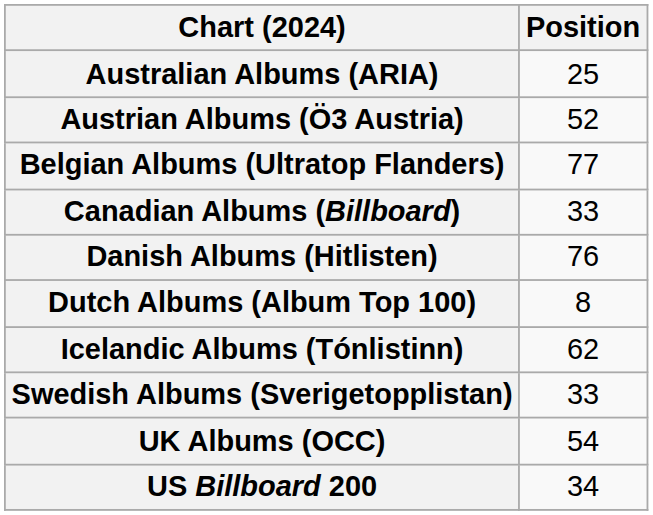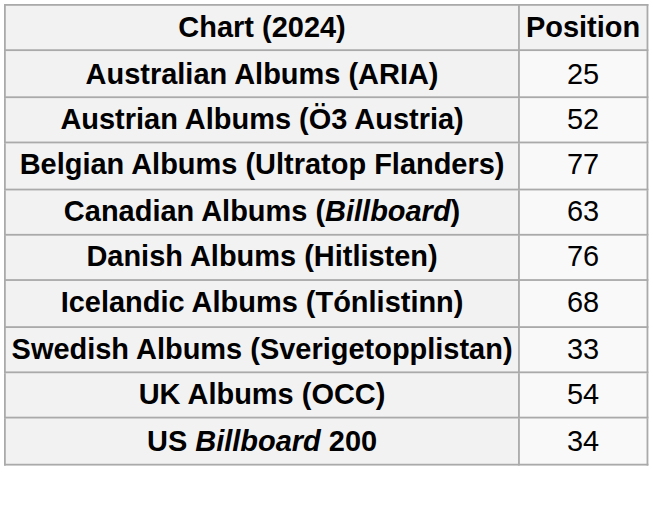Canadian Albums (Billboard) | Position: 33 -> 63
- row: Dutch Albums (Album Top 100) | 8
Icelandic Albums (Tónlistinn) | Position: 62 -> 68
